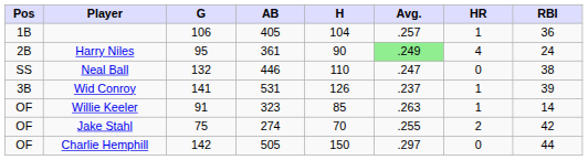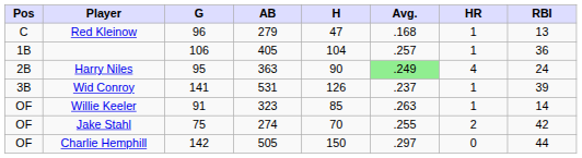+ row: C | Red Kleinow | 96 | 279 | 47 | .168 | 1 | 13
Harry Niles | AB: 361 -> 363
- row: SS | Neal Ball | 132 | 446 | 110 | .247 | 0 | 38
